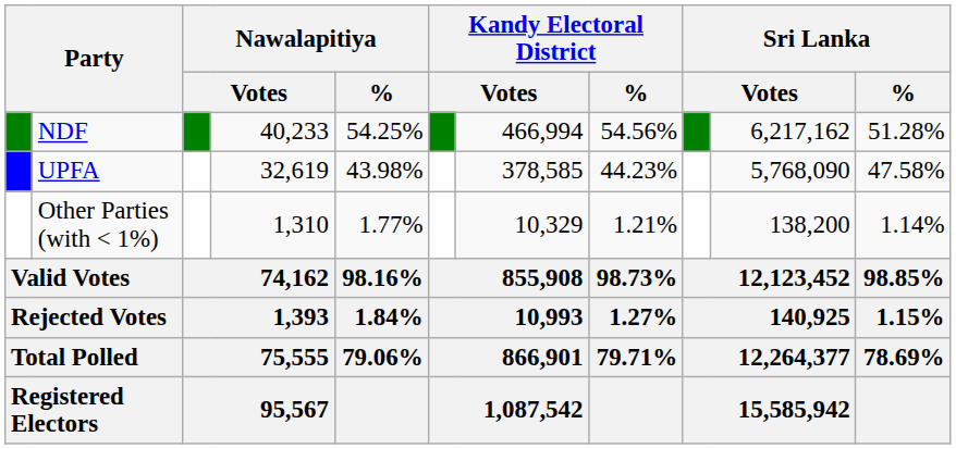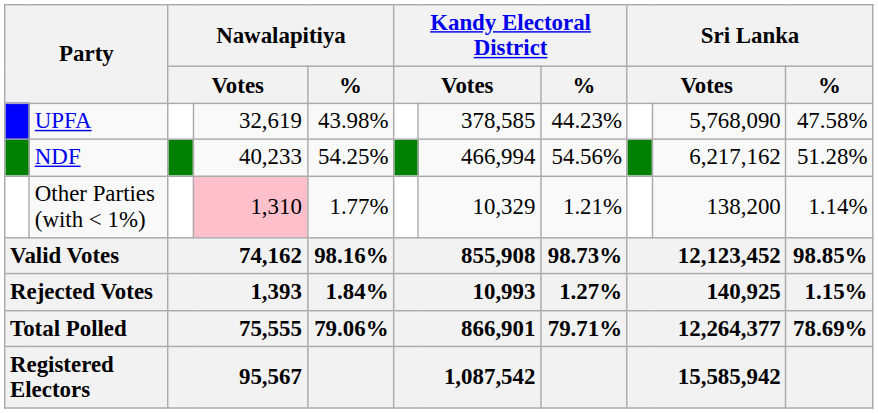rows swapped: NDF <-> UPFA
Other Parties (with < 1%) | column 4: no background -> pink background
